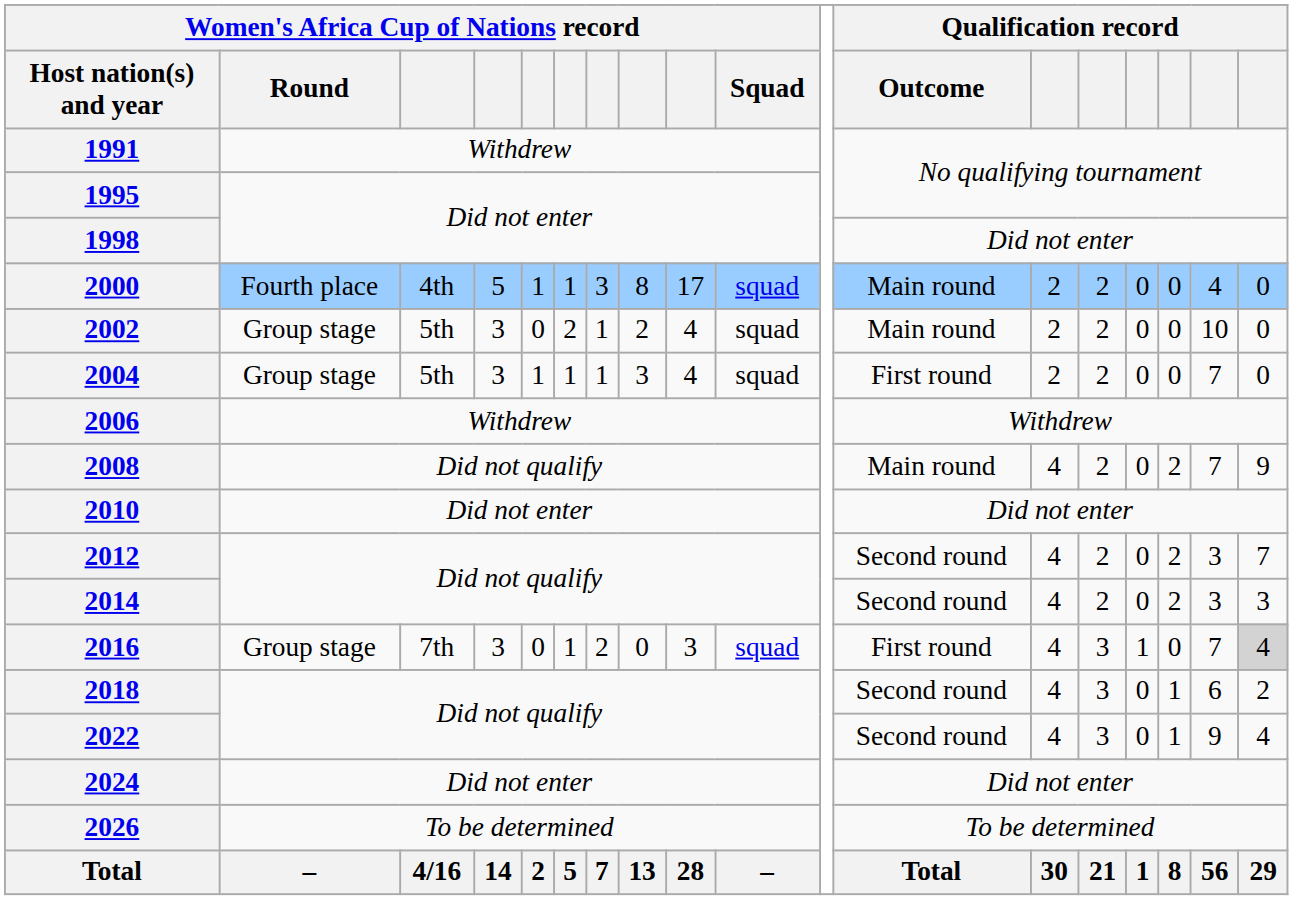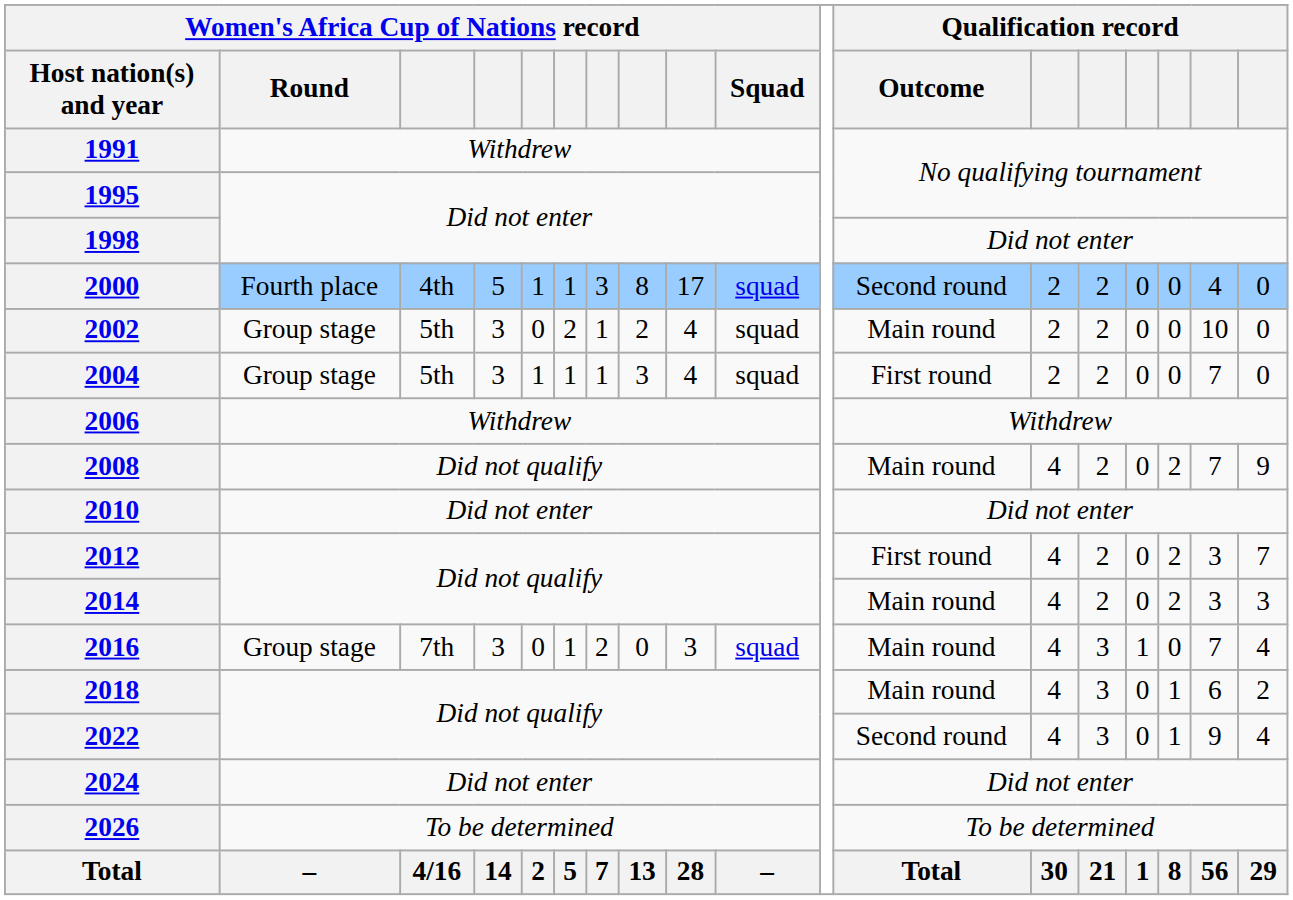2000 | Qualification record / Outcome: Main round -> Second round
2012 | Qualification record / Outcome: Second round -> First round
2014 | Qualification record / Outcome: Second round -> Main round
2016 | Qualification record / Outcome: First round -> Main round
2016 | column 18: lightgrey background -> no background
2018 | Qualification record / Outcome: Second round -> Main round
